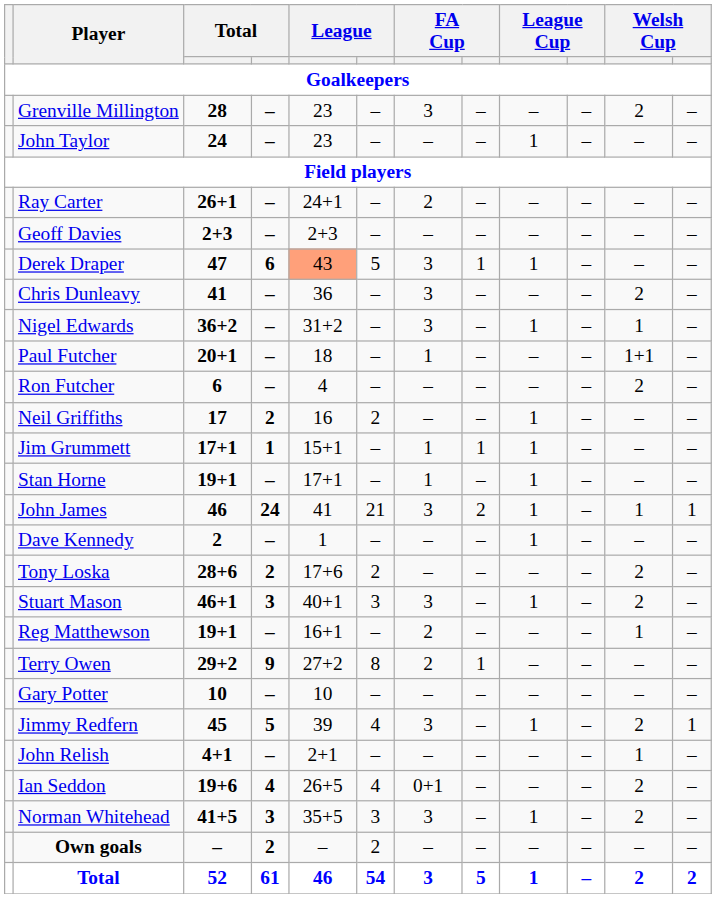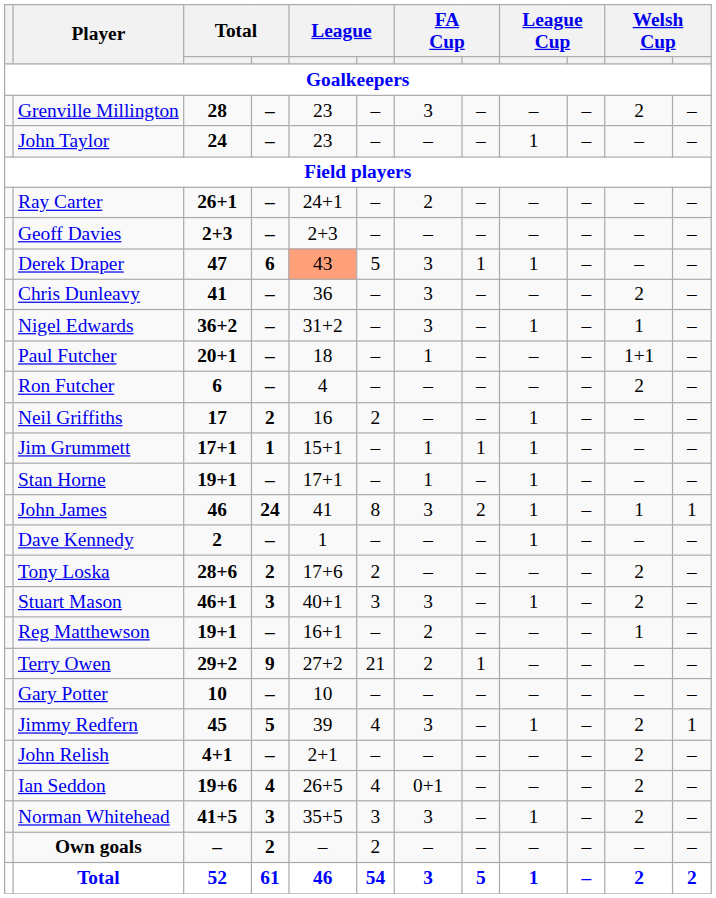John James | column 6: 21 -> 8
Terry Owen | column 6: 8 -> 21
John Relish | column 11: 1 -> 2
